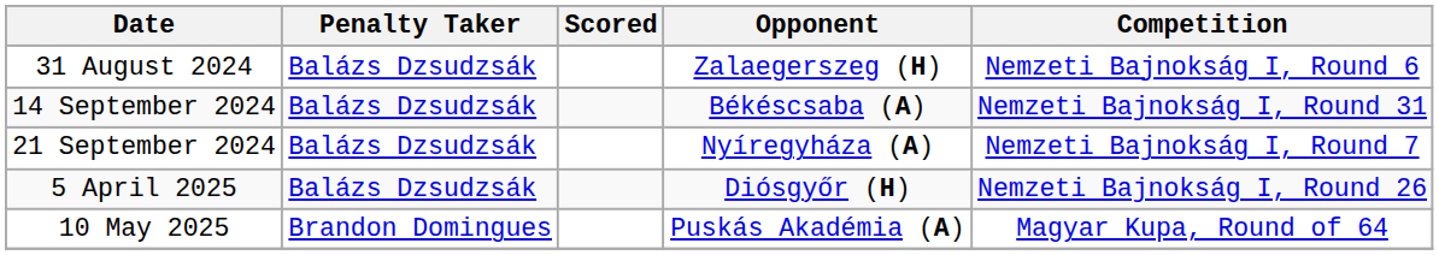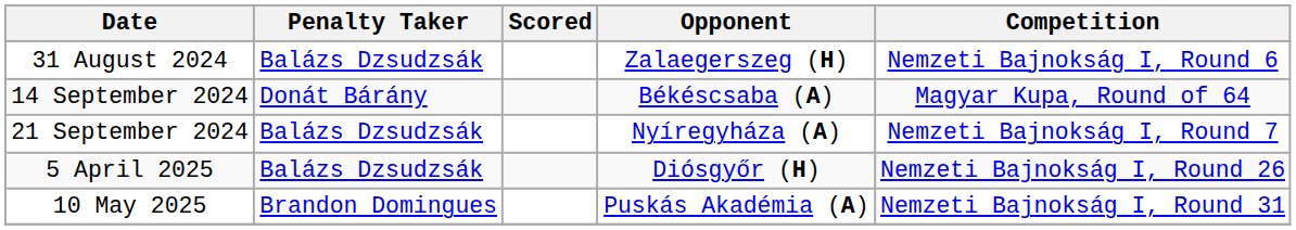14 September 2024 | Penalty Taker: Balázs Dzsudzsák -> Donát Bárány
14 September 2024 | Competition: Nemzeti Bajnokság I, Round 31 -> Magyar Kupa, Round of 64
10 May 2025 | Competition: Magyar Kupa, Round of 64 -> Nemzeti Bajnokság I, Round 31
